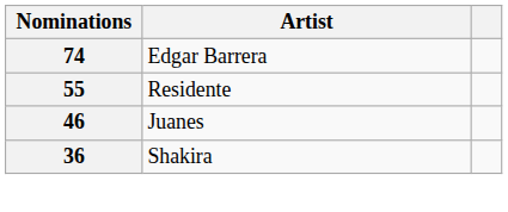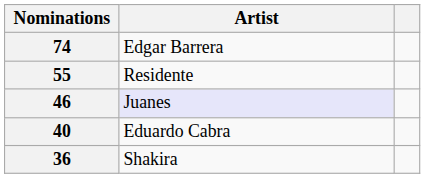46 | Artist: no background -> lavender background
+ row: 40 | Eduardo Cabra
